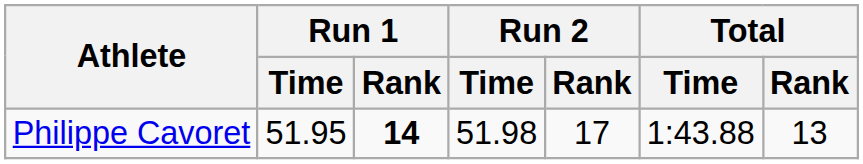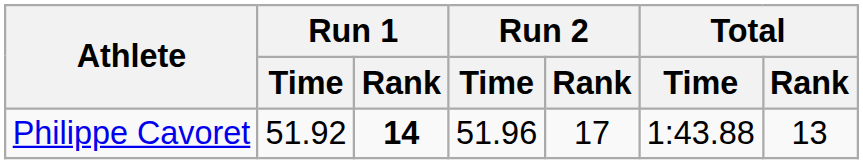Philippe Cavoret | Run 1 / Time: 51.95 -> 51.92
Philippe Cavoret | Run 2 / Time: 51.98 -> 51.96
